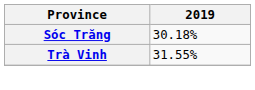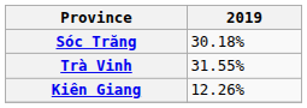+ row: Kiên Giang | 12.26%
